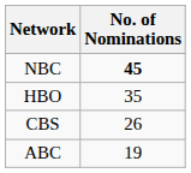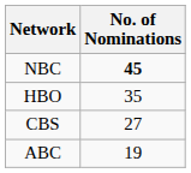CBS | No. of Nominations: 26 -> 27
